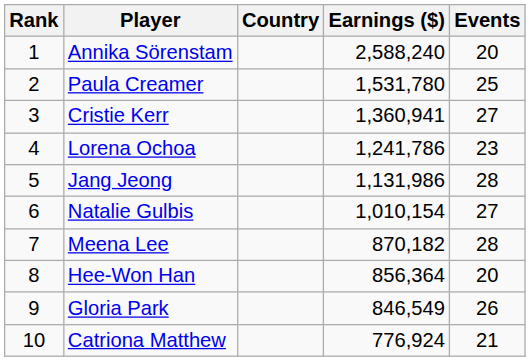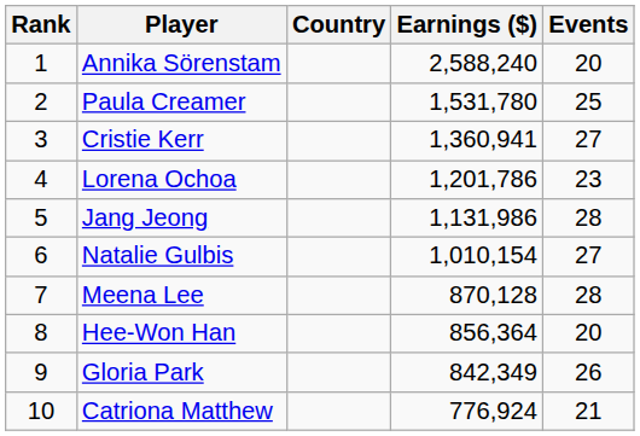Lorena Ochoa | Earnings ($): 1,241,786 -> 1,201,786
Meena Lee | Earnings ($): 870,182 -> 870,128
Gloria Park | Earnings ($): 846,549 -> 842,349
